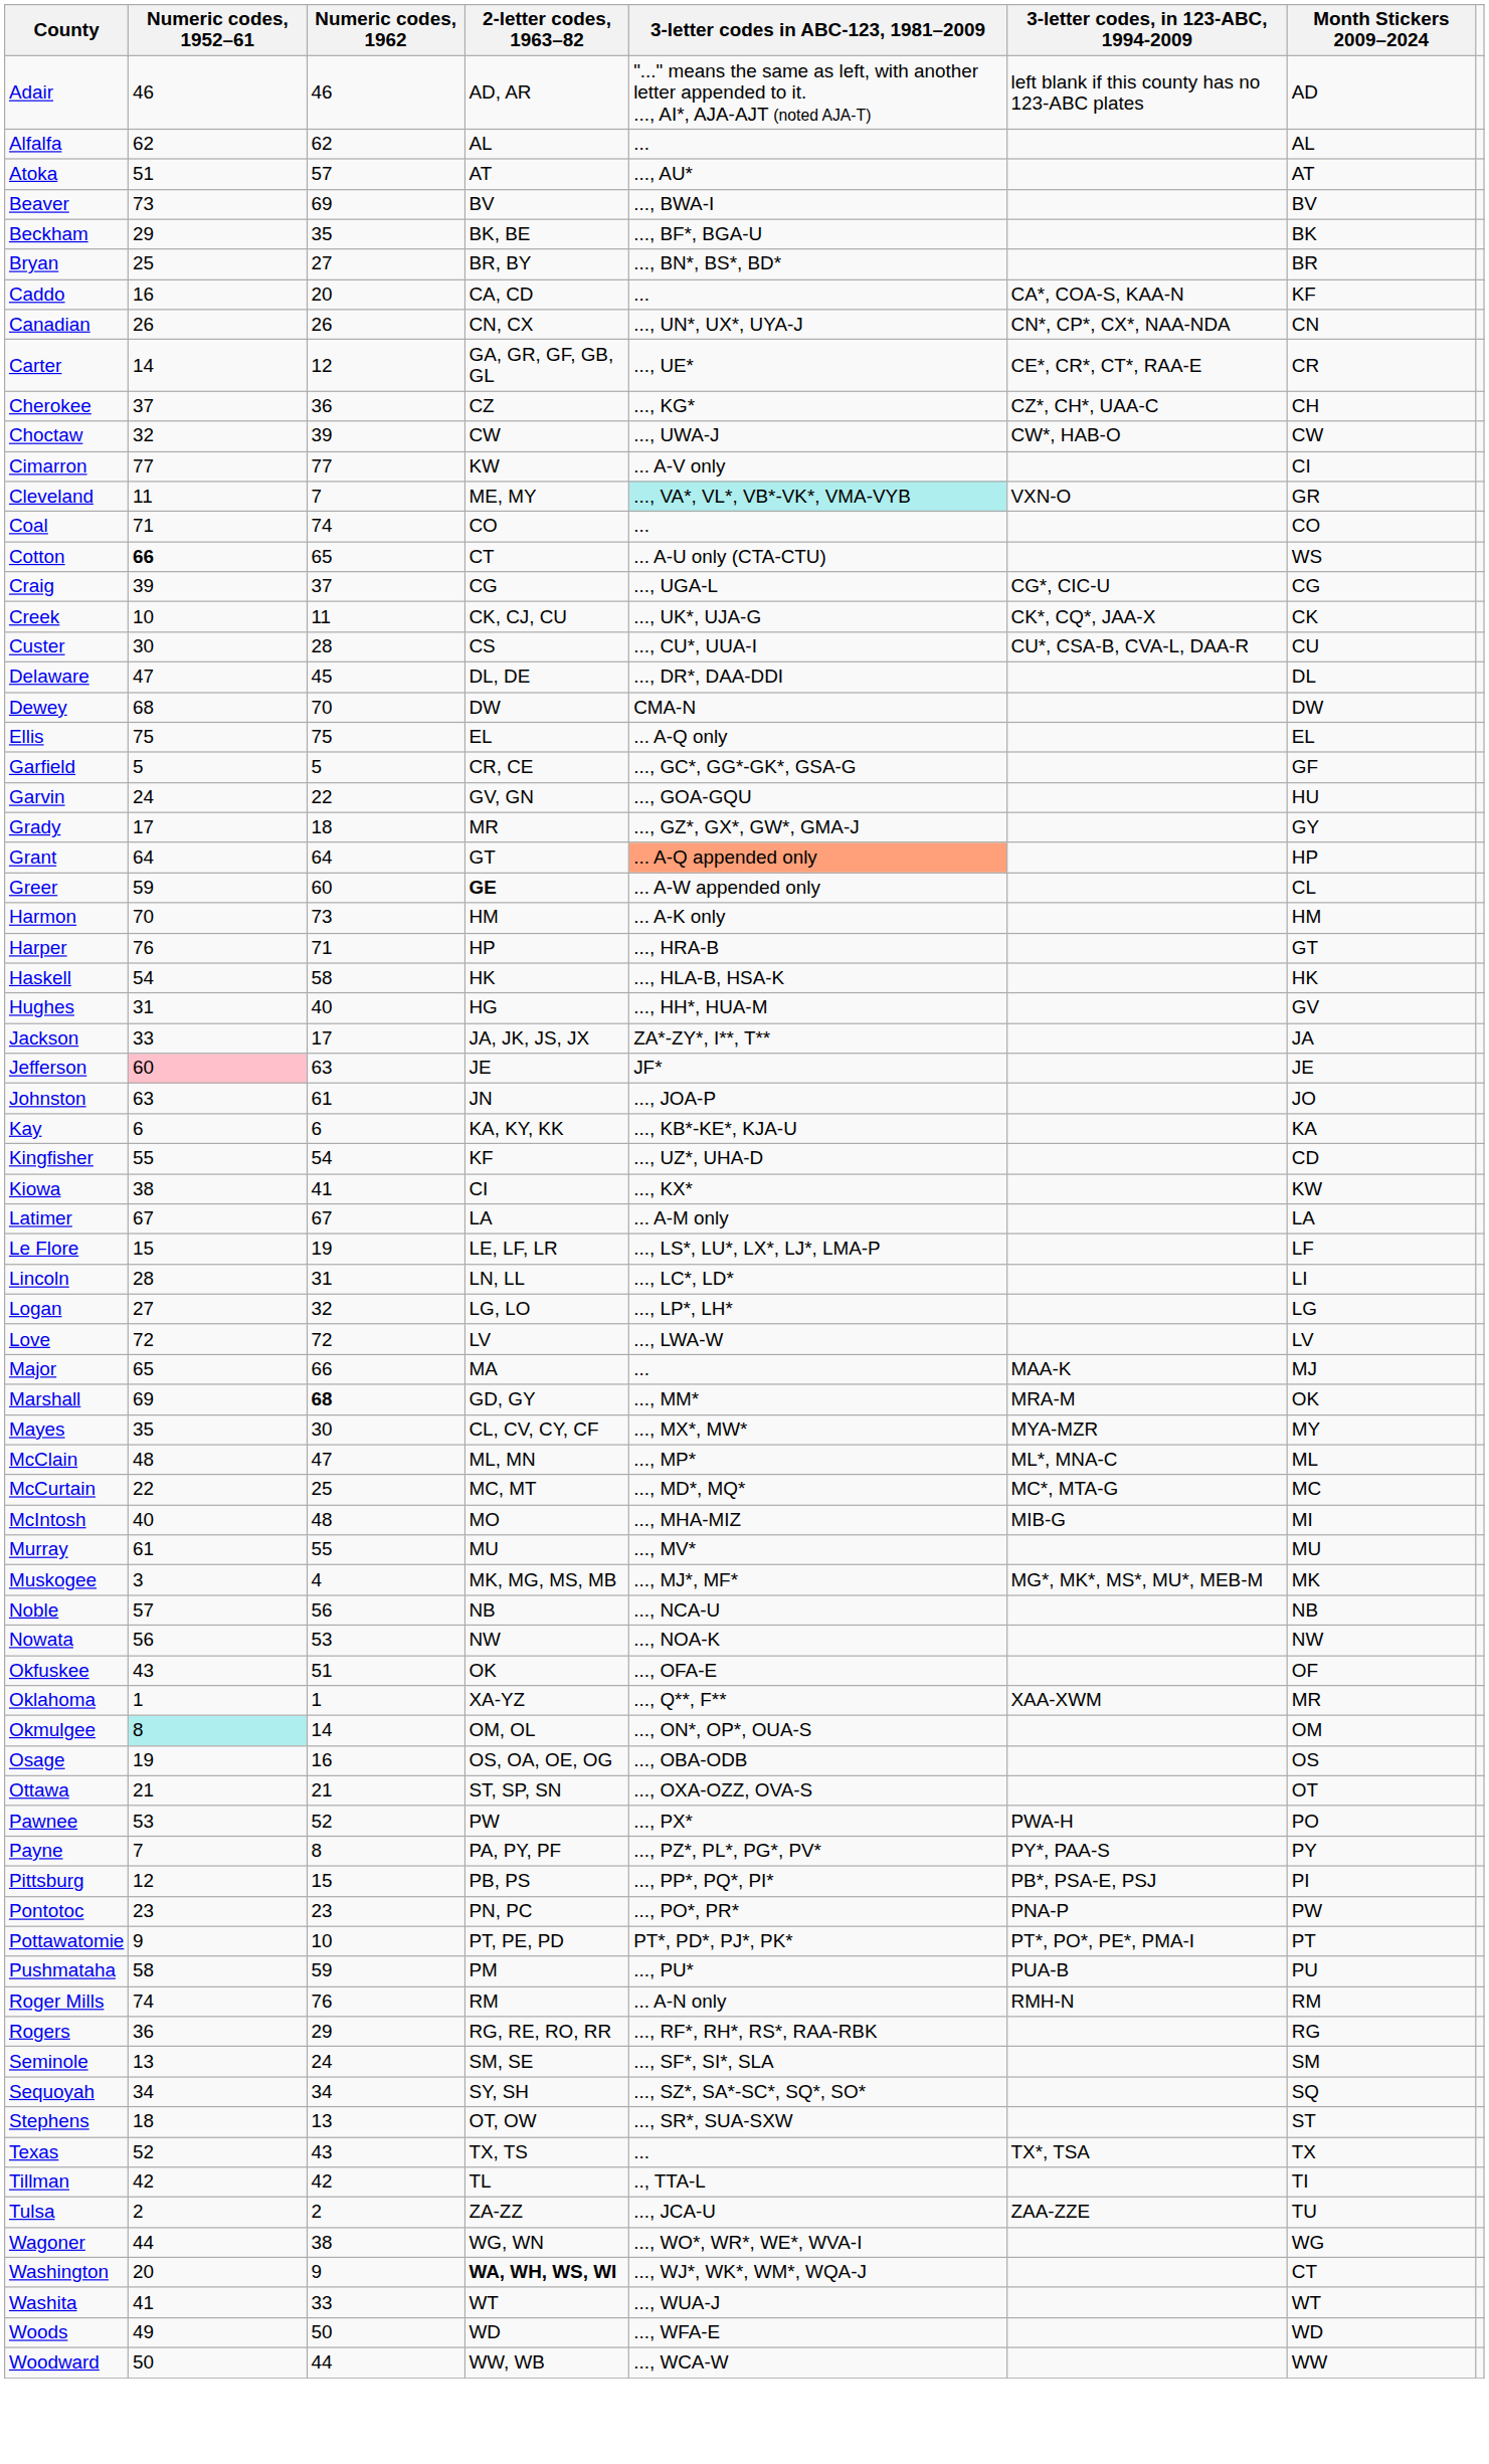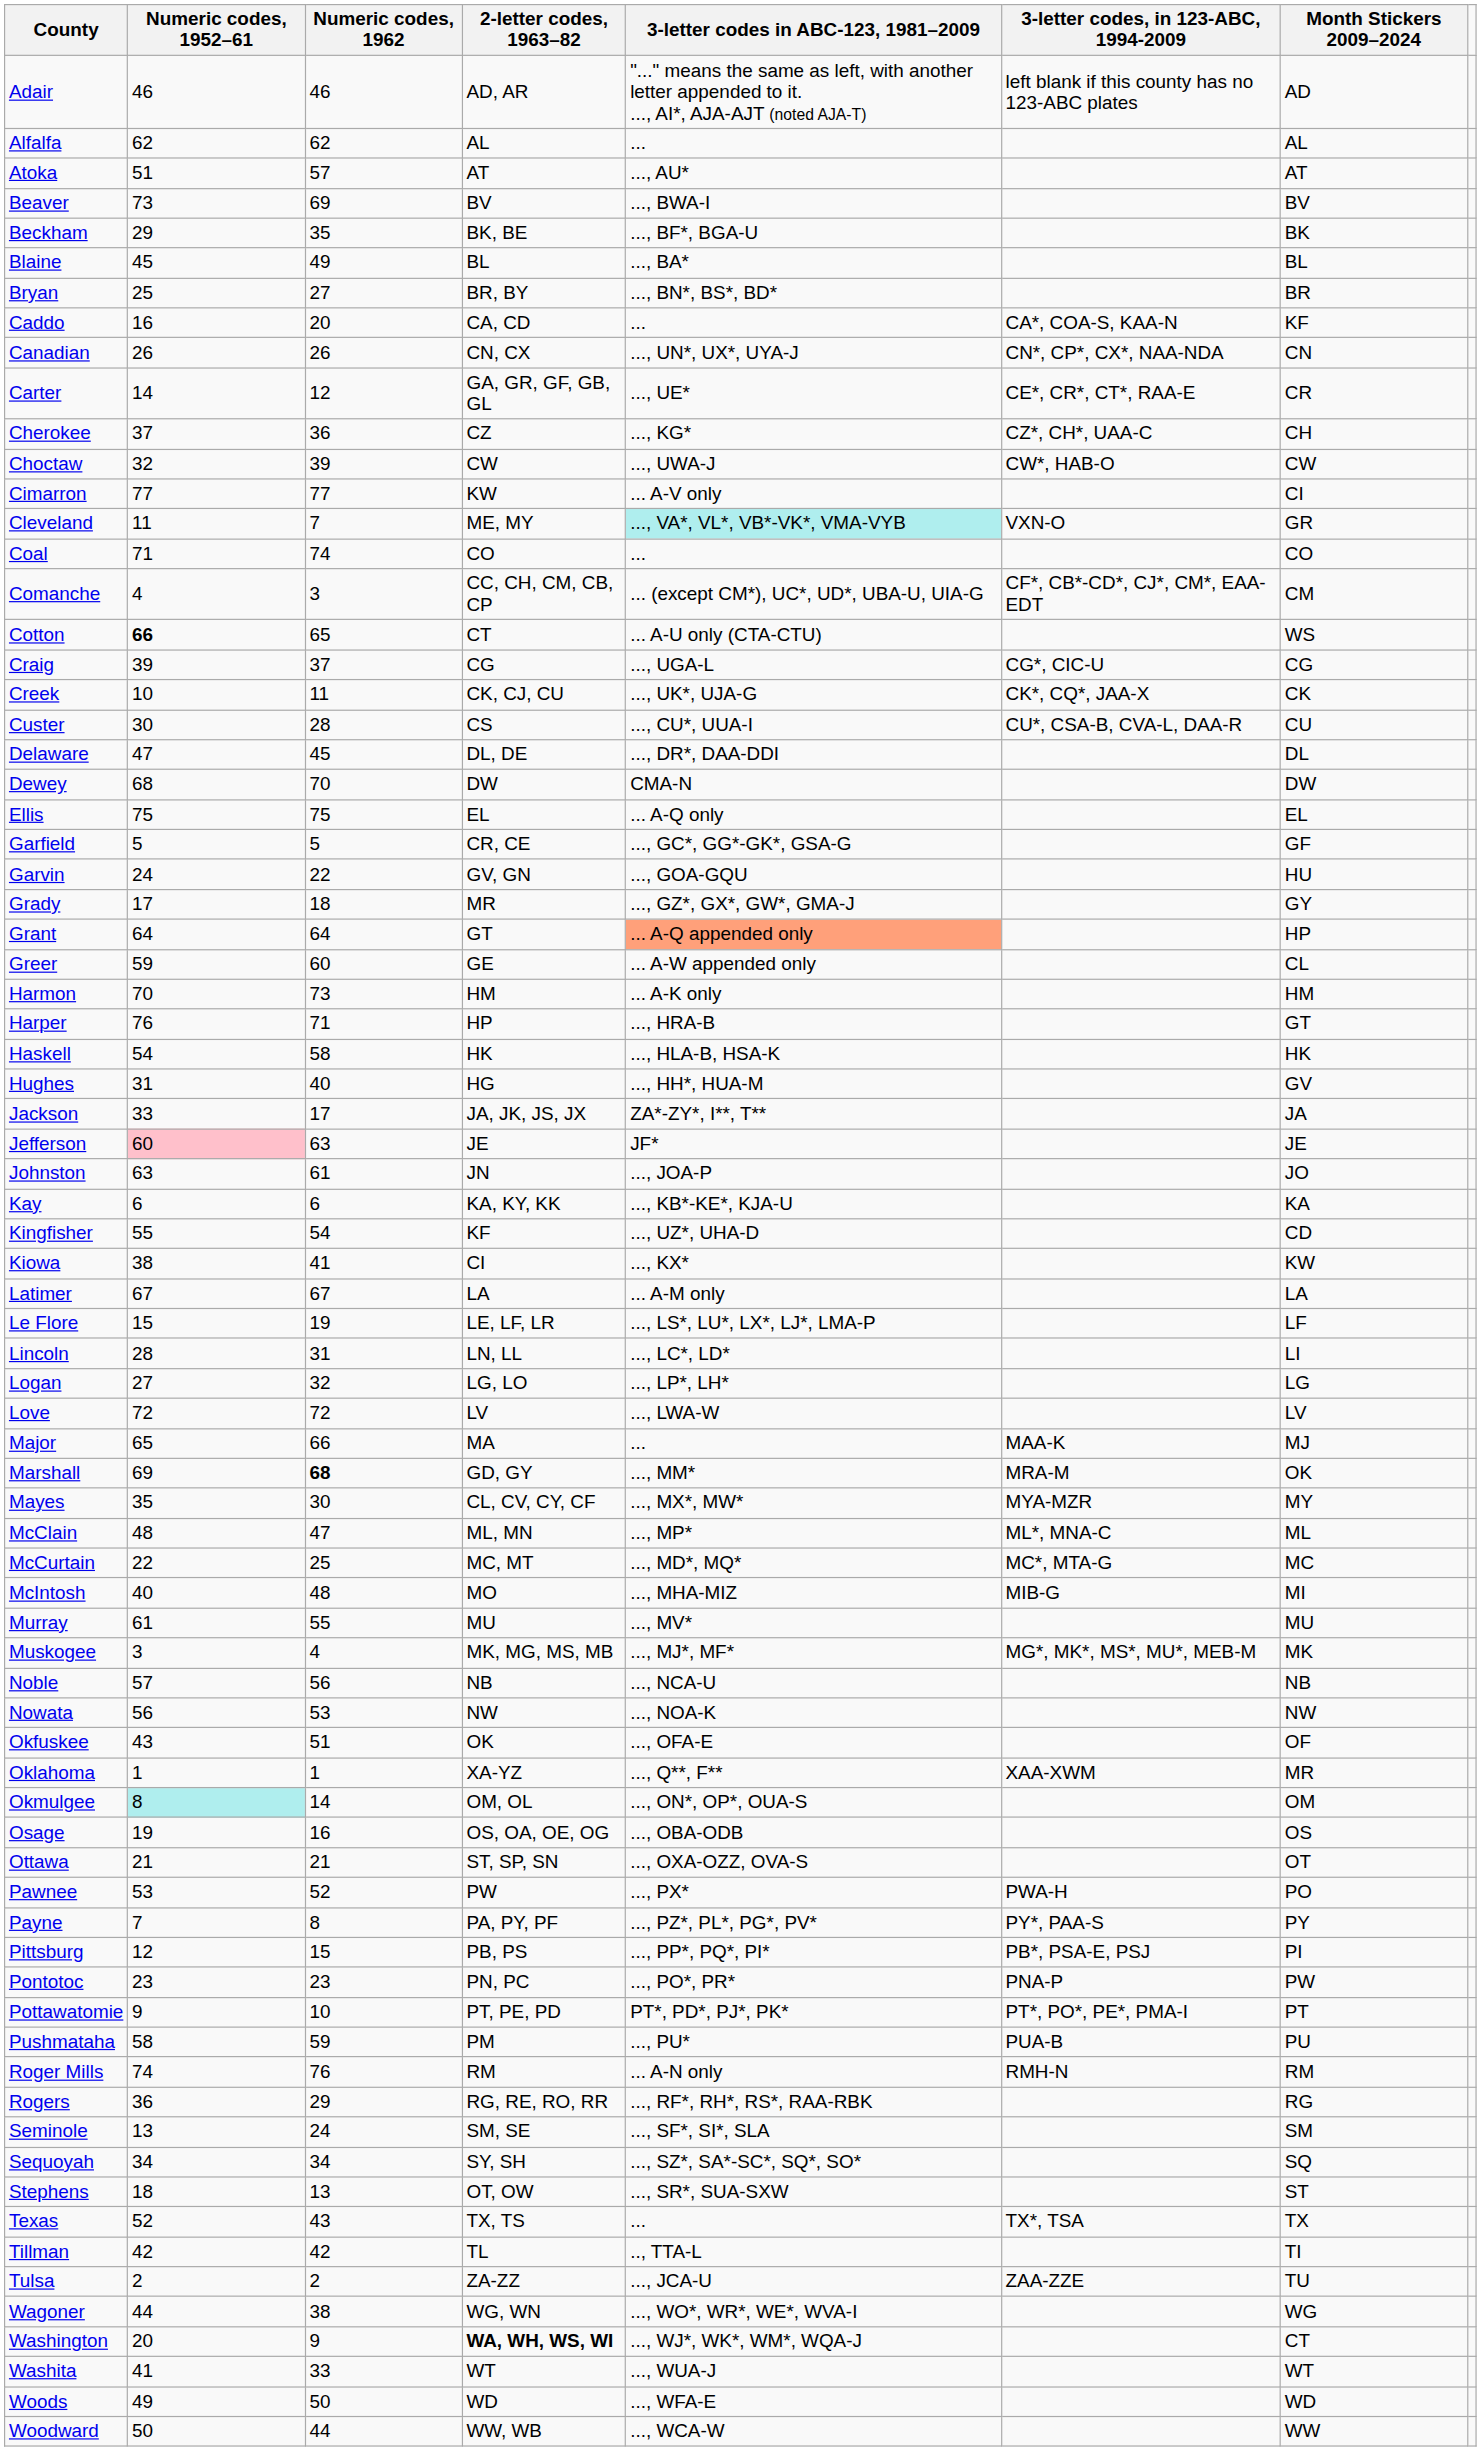+ row: Blaine | 45 | 49 | BL | ..., BA* | BL
+ row: Comanche | 4 | 3 | CC, CH, CM, CB, CP | ... (except CM*), UC*, UD*, UBA-U, UIA-G | CF*, CB*-CD*, CJ*, CM*, EAA-EDT | CM
Greer | 2-letter codes, 1963–82: bold -> normal
